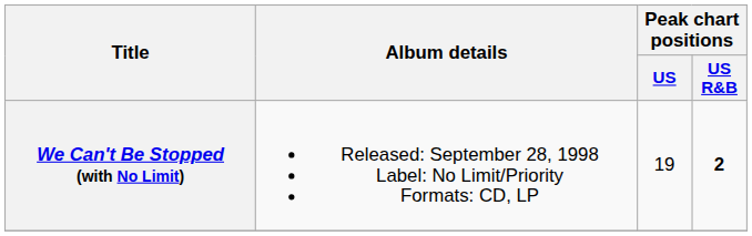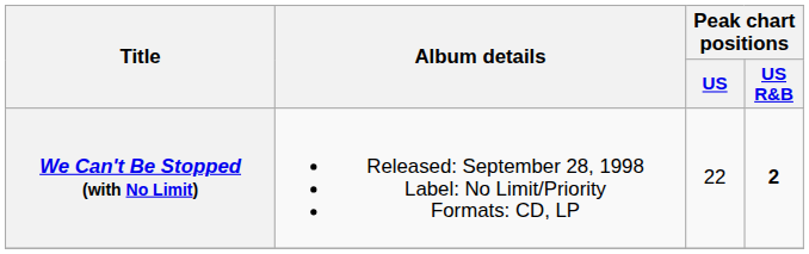We Can't Be Stopped (with No Limit) | Peak chart positions / US: 19 -> 22
